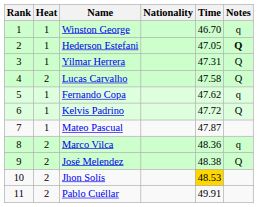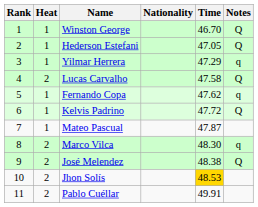Winston George | Notes: q -> Q
Hederson Estefani | Notes: bold -> normal
Yilmar Herrera | Time: 47.31 -> 47.29
Yilmar Herrera | Notes: Q -> q
Marco Vilca | Time: 48.36 -> 48.30
